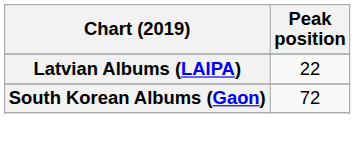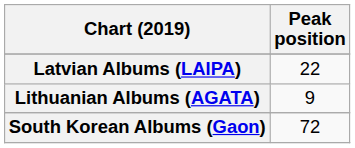+ row: Lithuanian Albums (AGATA) | 9
